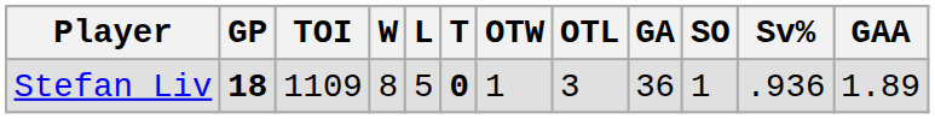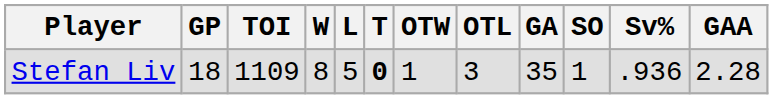Stefan Liv | GP: bold -> normal
Stefan Liv | GA: 36 -> 35
Stefan Liv | GAA: 1.89 -> 2.28
